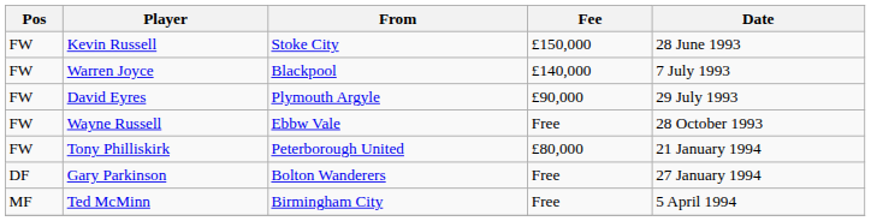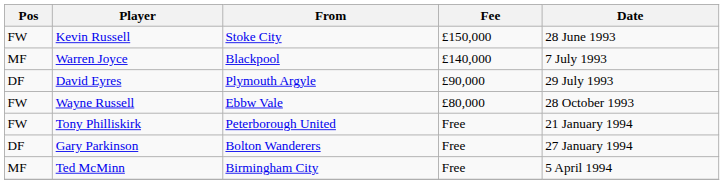Warren Joyce | Pos: FW -> MF
David Eyres | Pos: FW -> DF
Wayne Russell | Fee: Free -> £80,000
Tony Philliskirk | Fee: £80,000 -> Free
